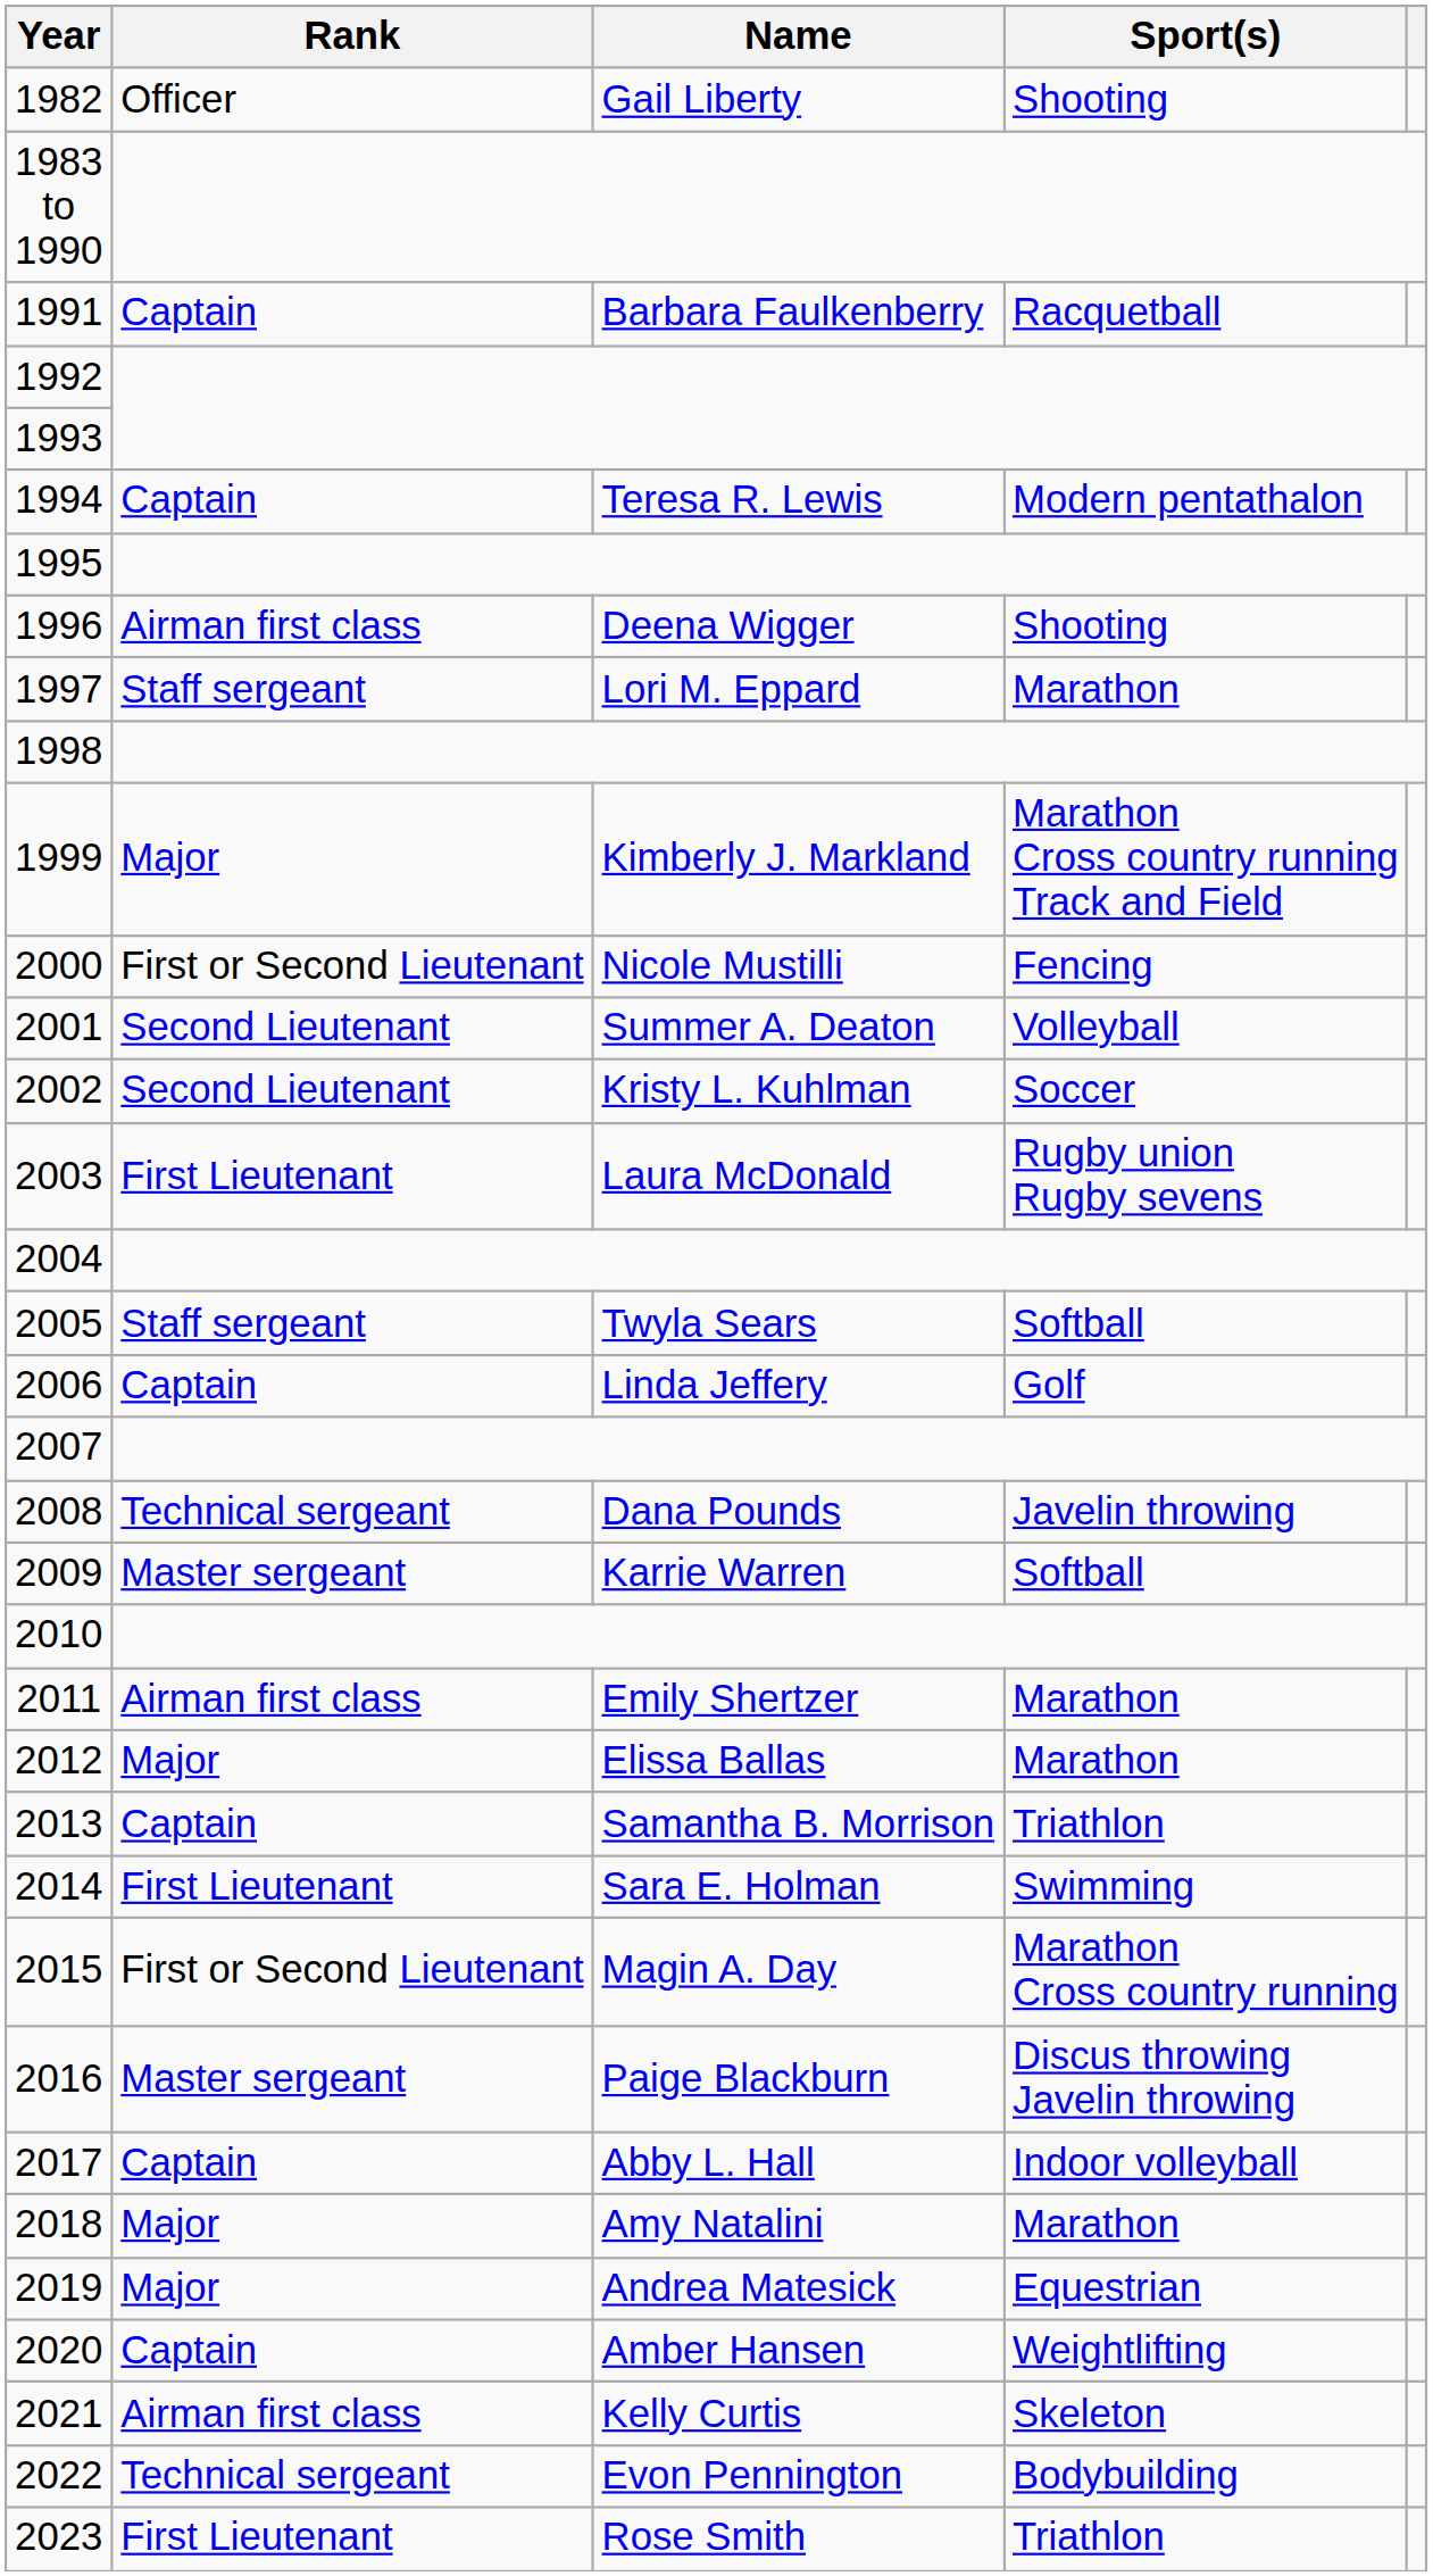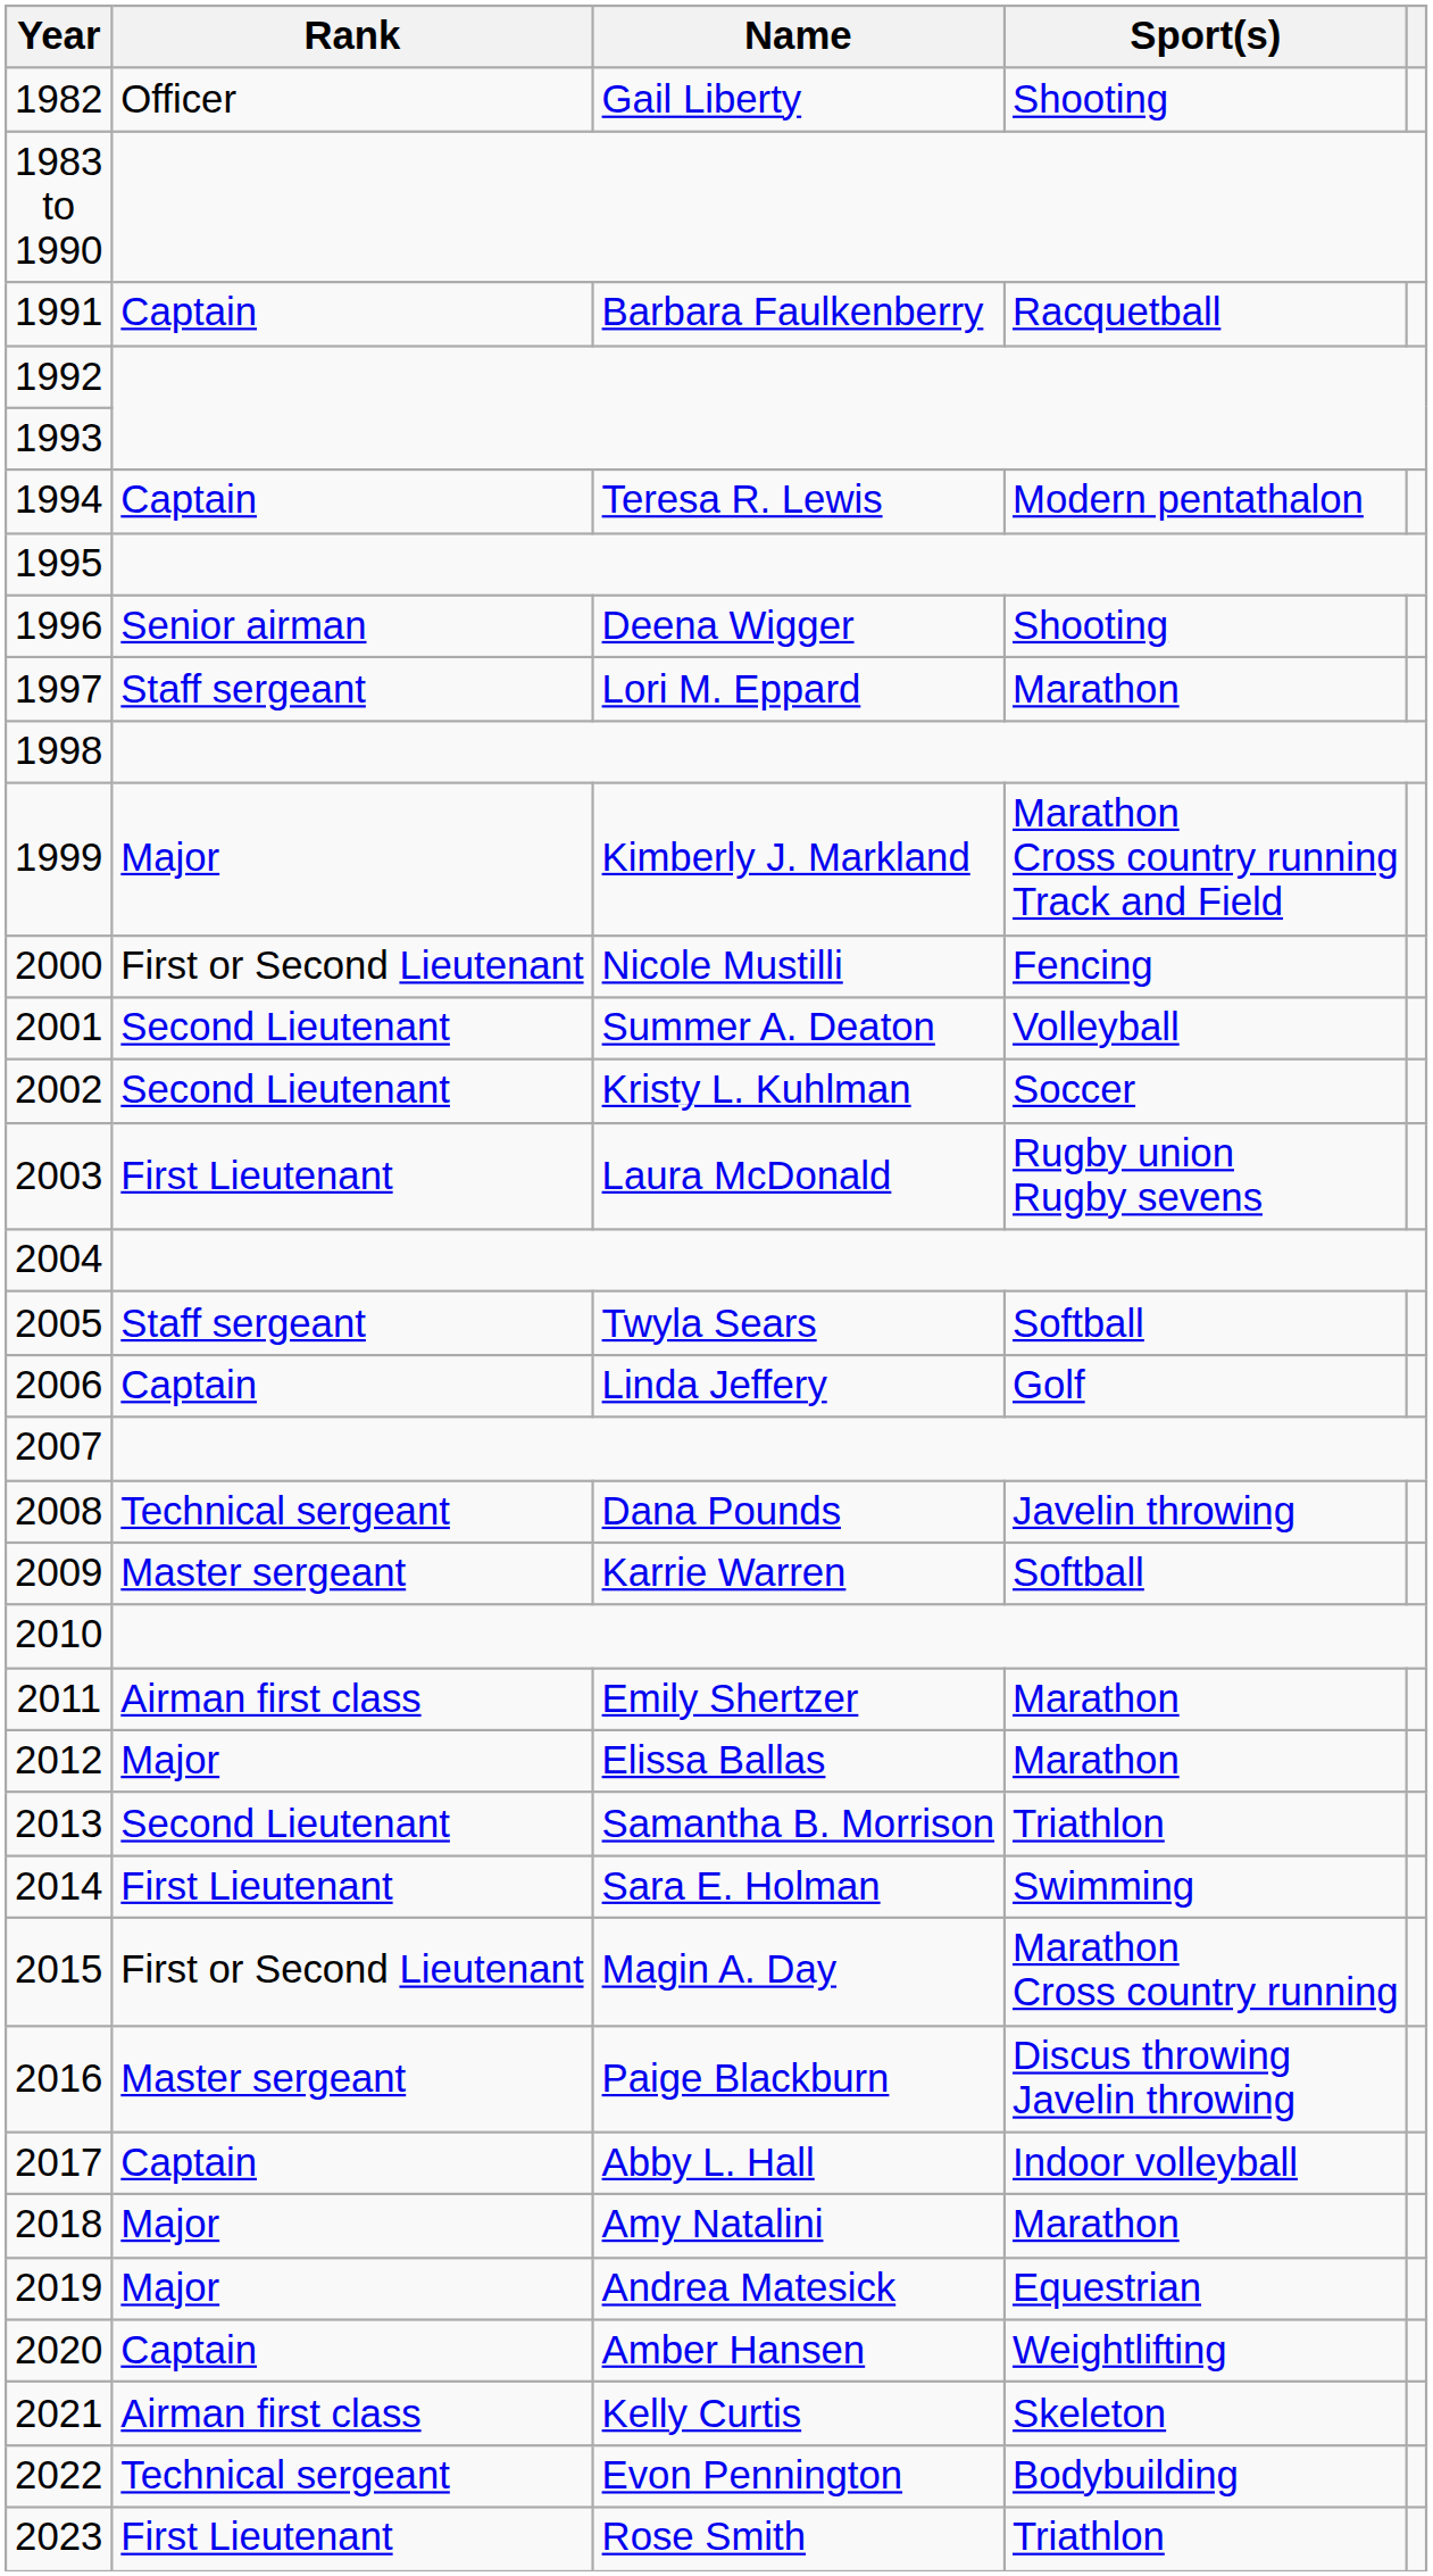1996 | Rank: Airman first class -> Senior airman
2013 | Rank: Captain -> Second Lieutenant
